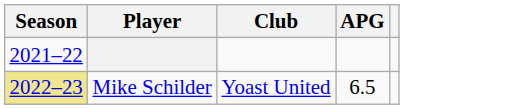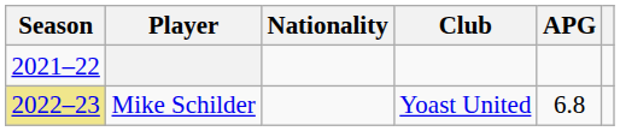+ column: Nationality
Mike Schilder | APG: 6.5 -> 6.8
